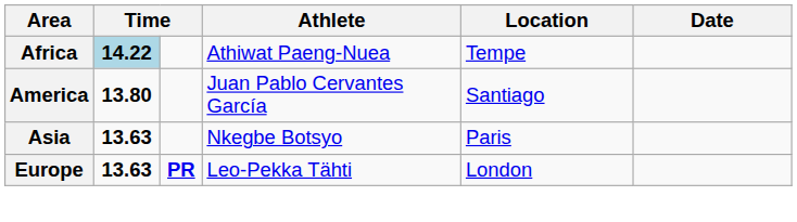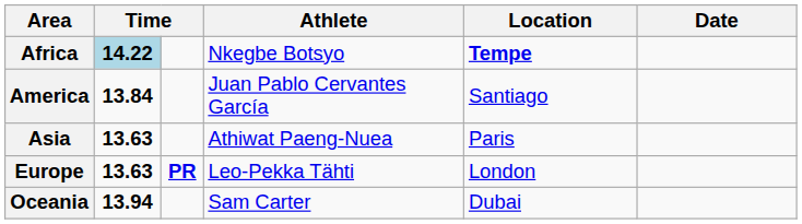Africa | Athlete: Athiwat Paeng-Nuea -> Nkegbe Botsyo
Africa | Location: normal -> bold
America | column 2: 13.80 -> 13.84
Asia | Athlete: Nkegbe Botsyo -> Athiwat Paeng-Nuea
+ row: Oceania | 13.94 | Sam Carter | Dubai
